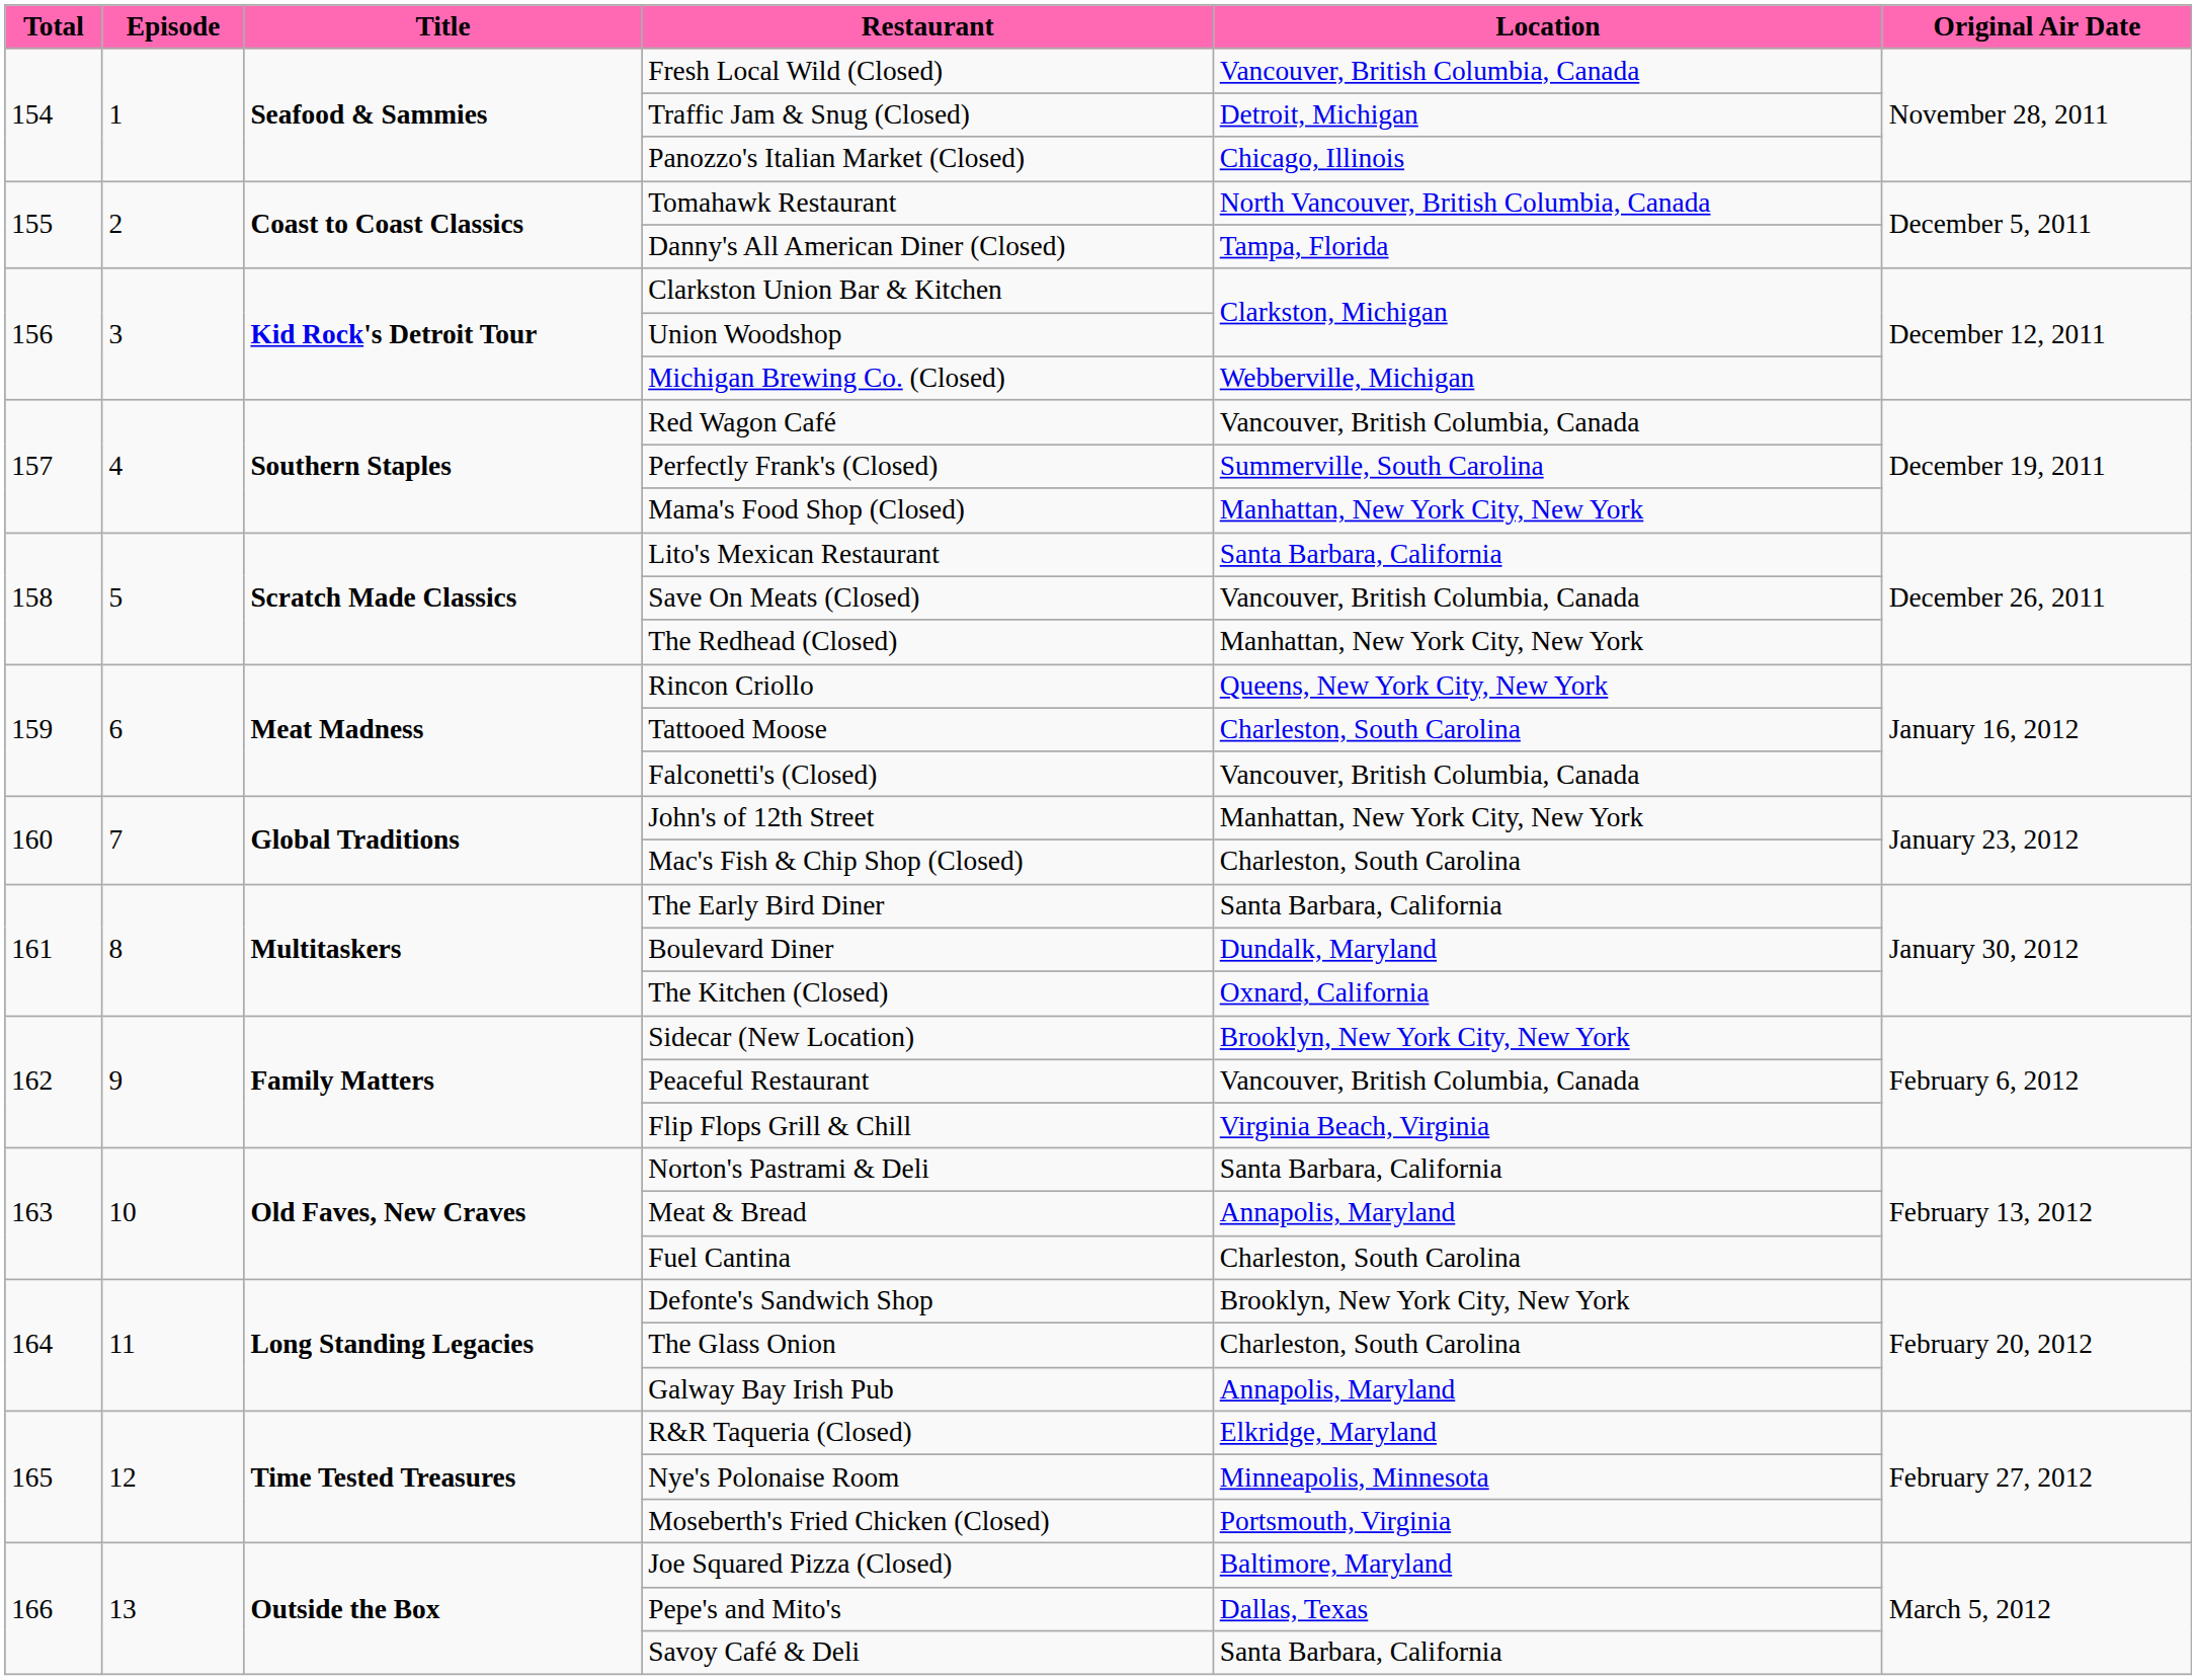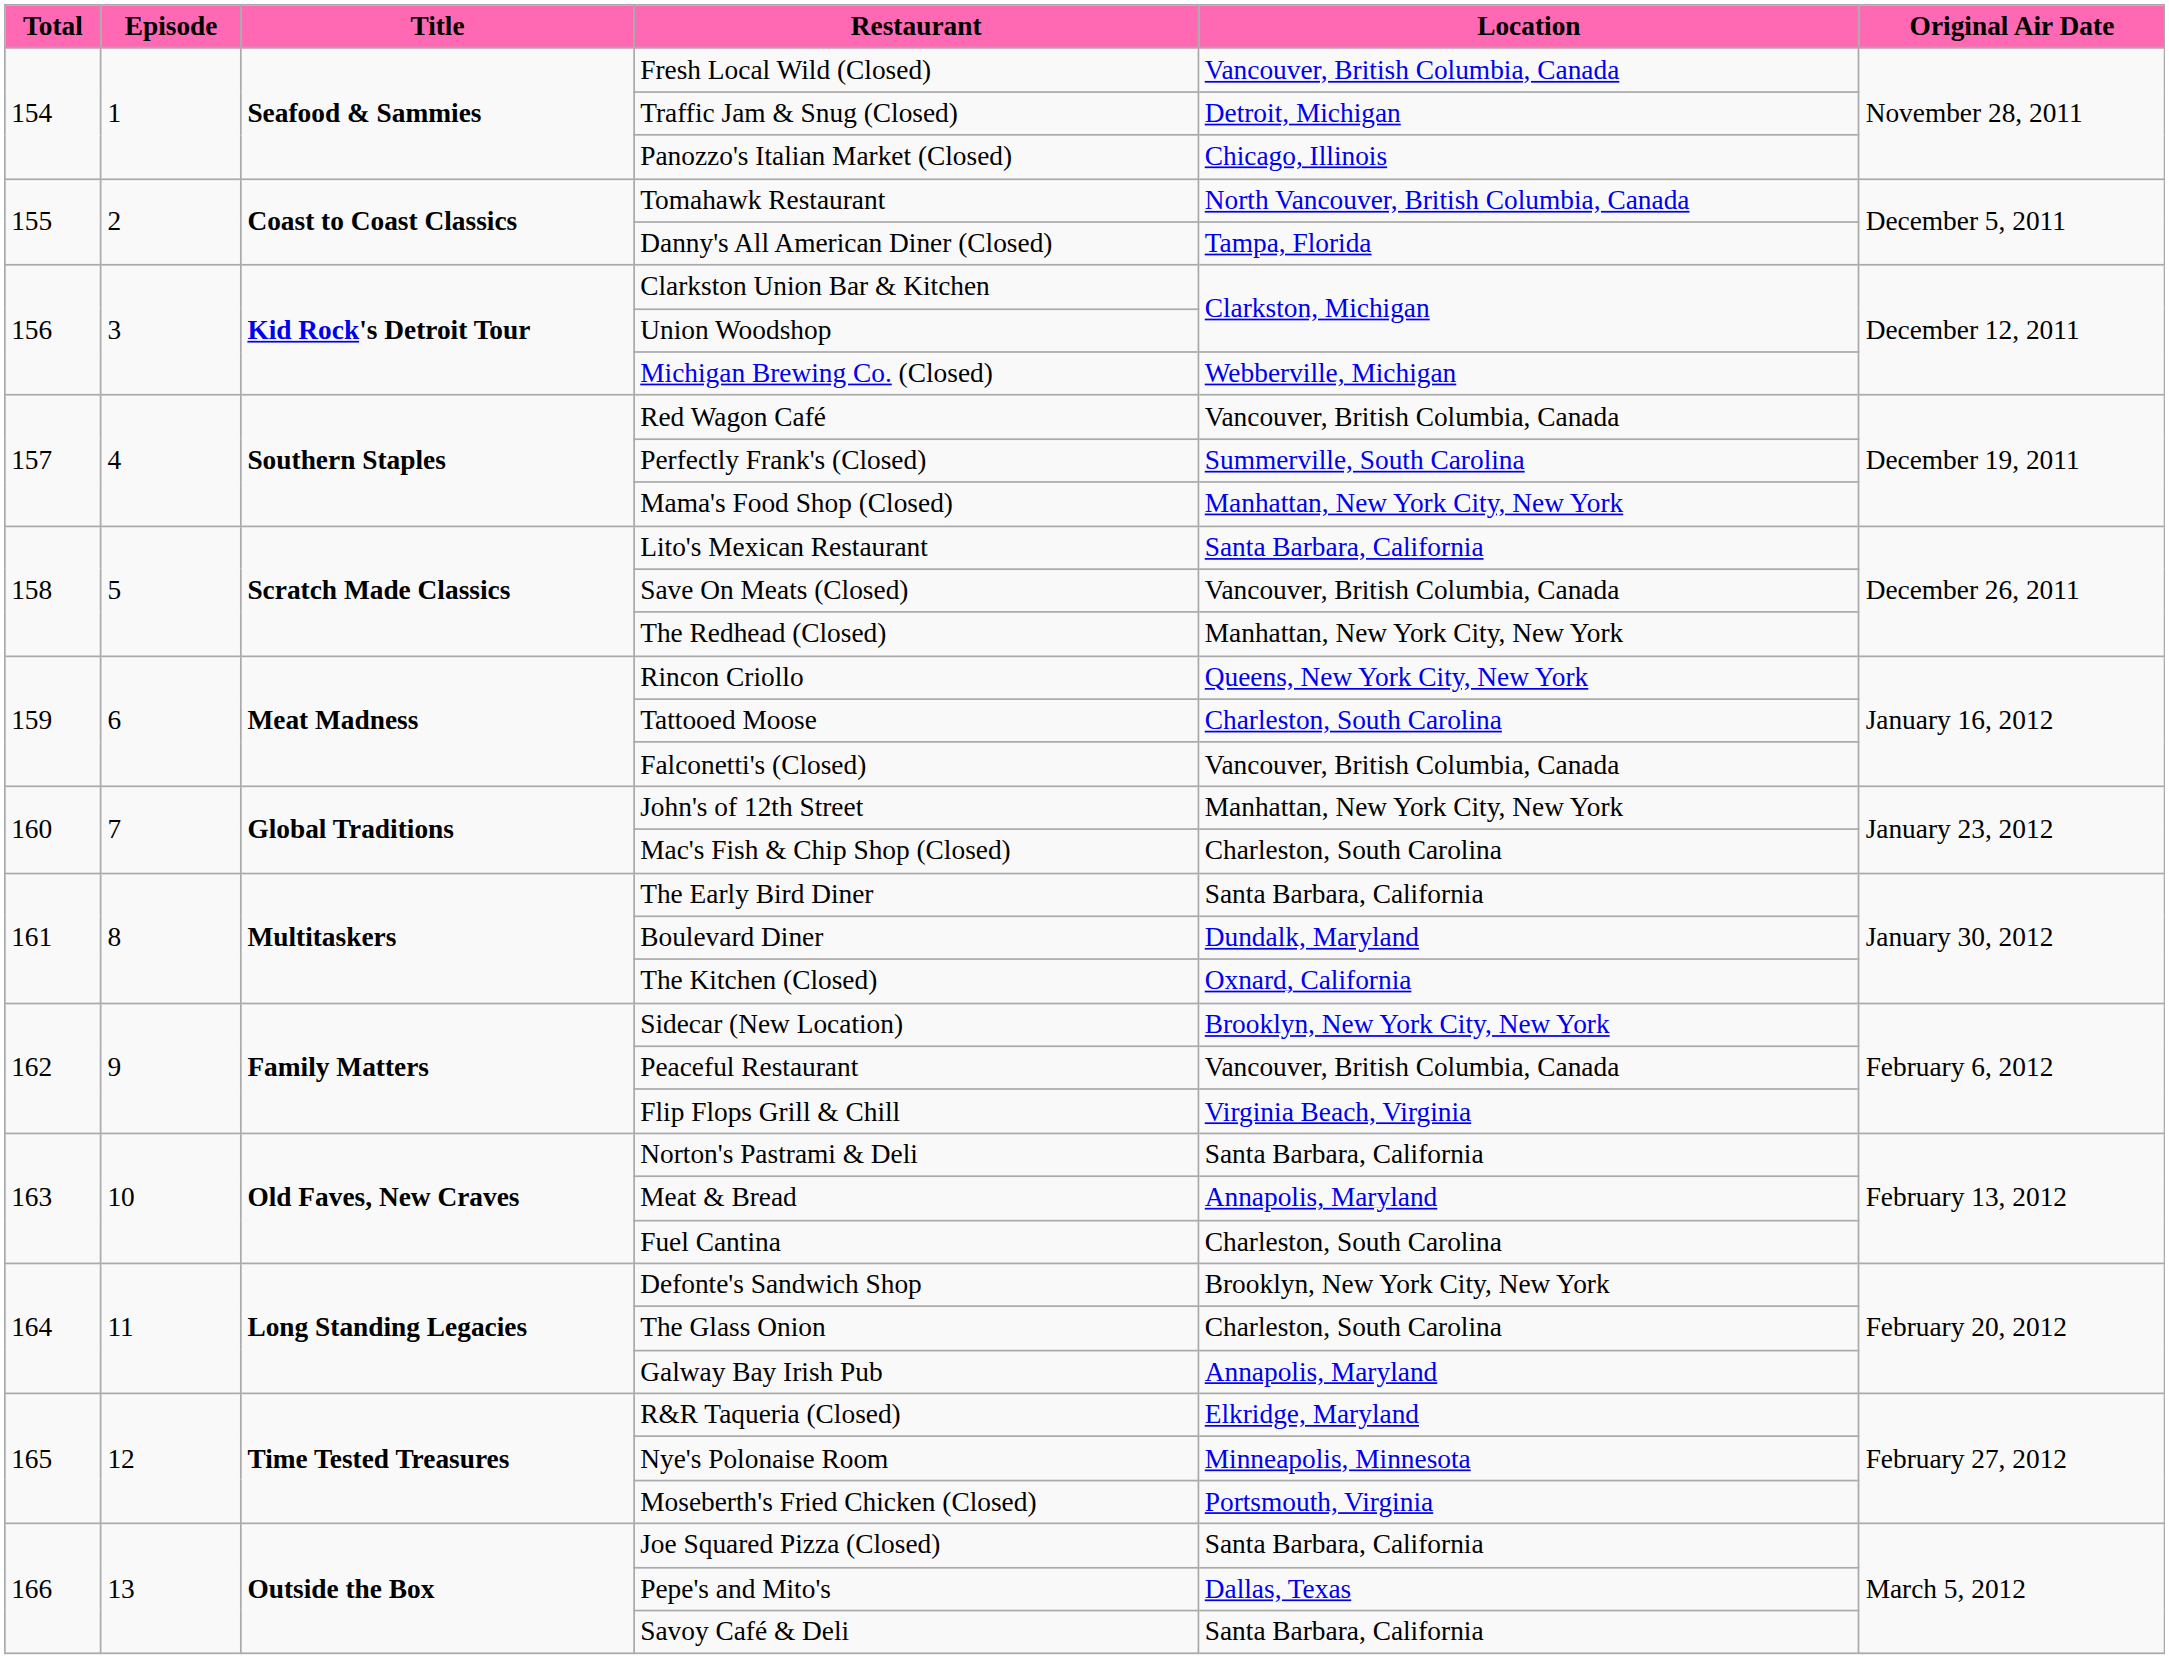Joe Squared Pizza (Closed) | Location: Baltimore, Maryland -> Santa Barbara, California
